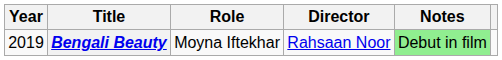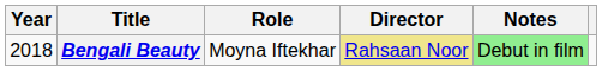Bengali Beauty | Year: 2019 -> 2018
Bengali Beauty | Director: no background -> khaki background
